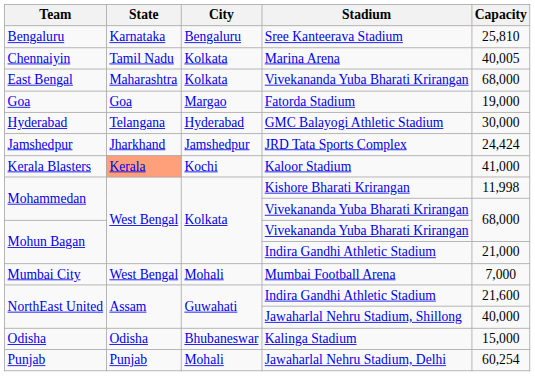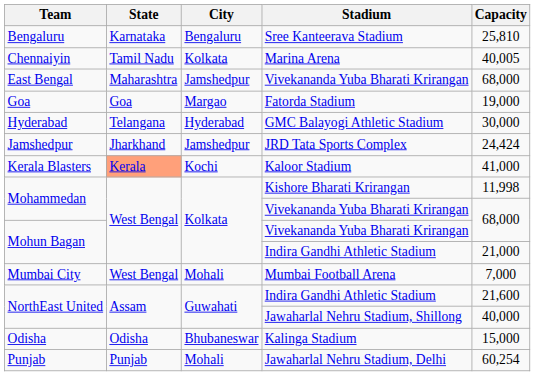East Bengal | City: Kolkata -> Jamshedpur
